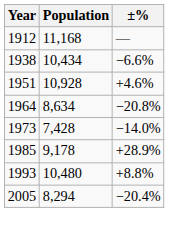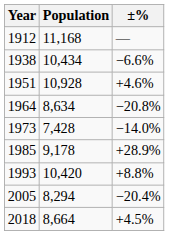1993 | Population: 10,480 -> 10,420
+ row: 2018 | 8,664 | +4.5%
